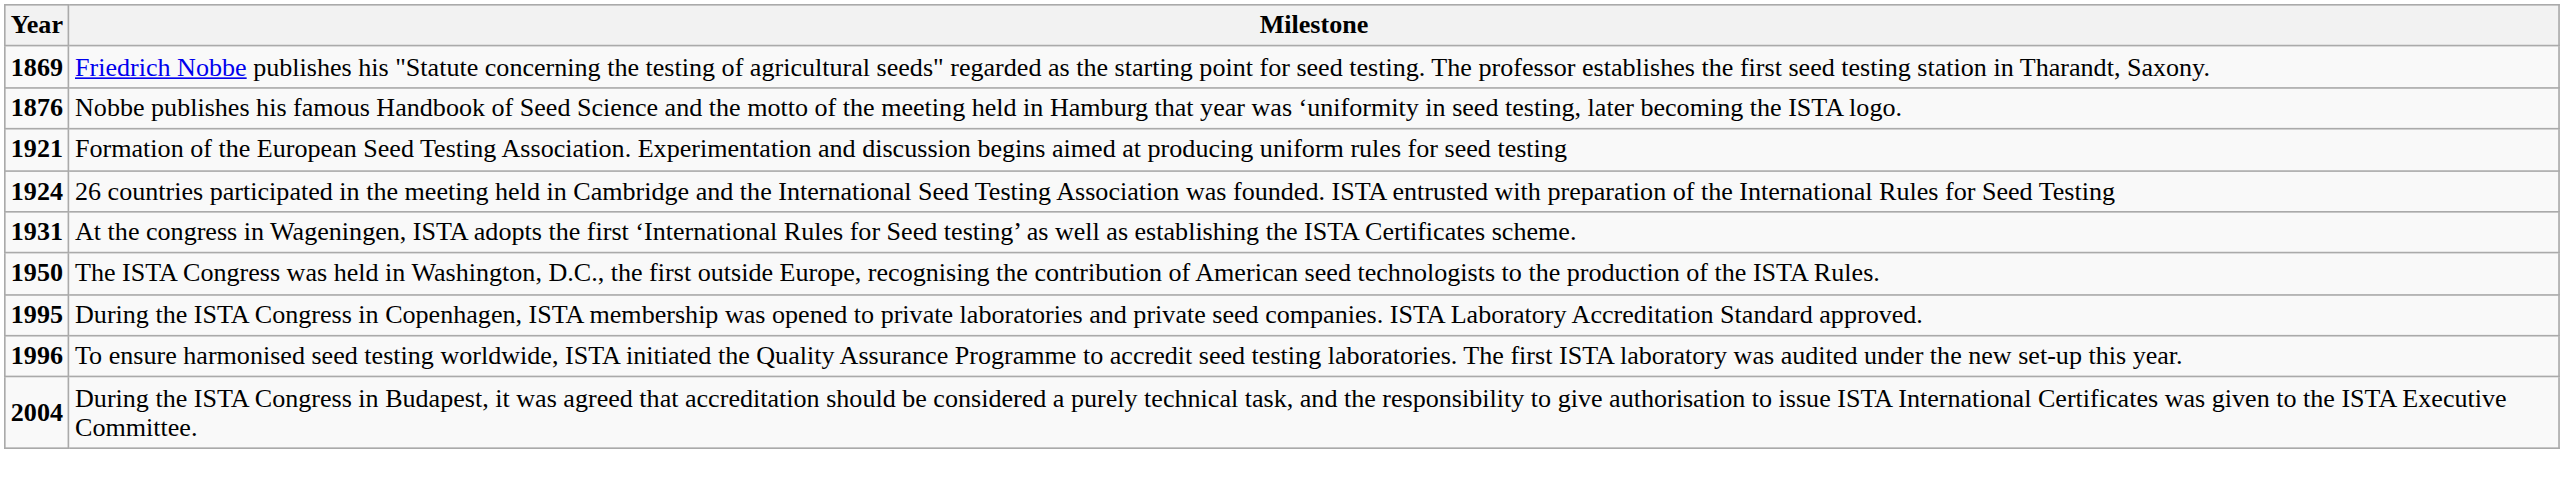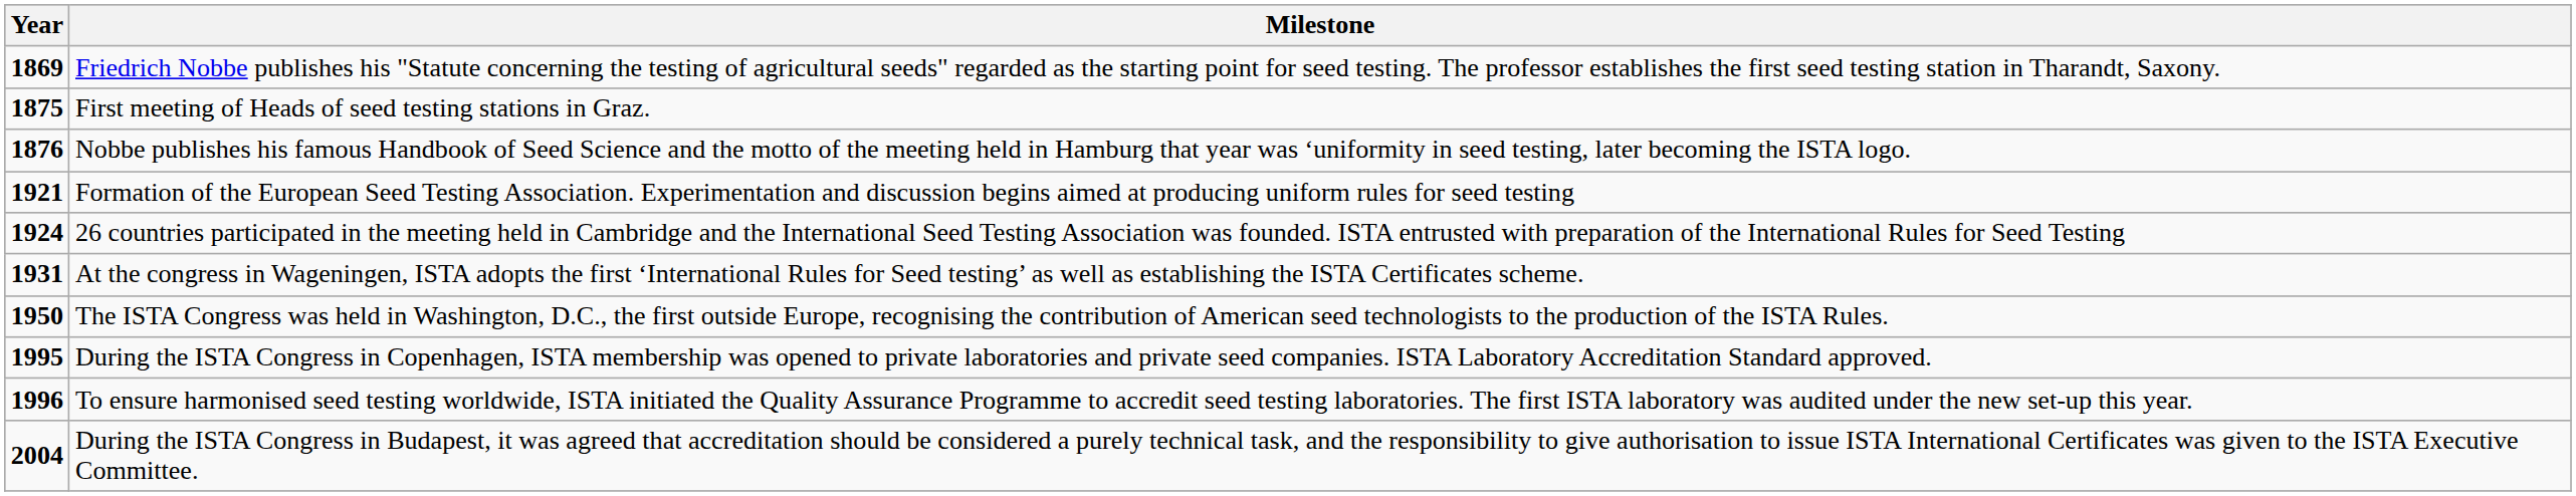+ row: 1875 | First meeting of Heads of seed testing stations in Graz.
